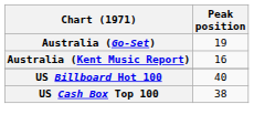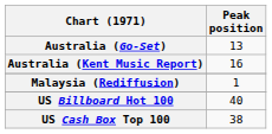Australia (Go-Set) | Peak position: 19 -> 13
+ row: Malaysia (Rediffusion) | 1
